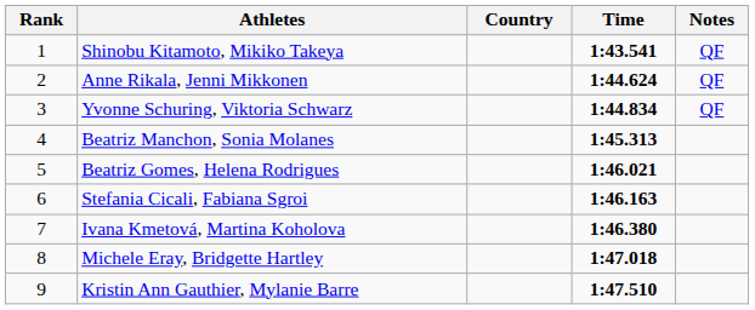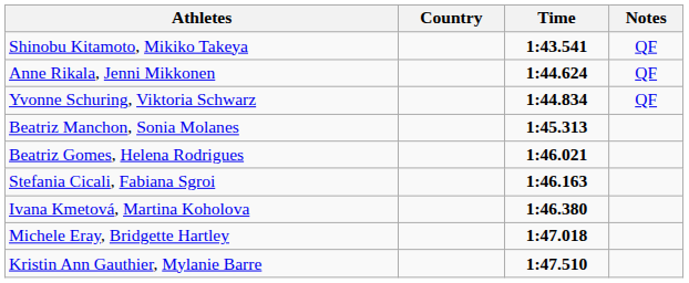- column: Rank | 1 | 2 | 3 | 4 | 5 | 6 | 7 | 8 | 9
